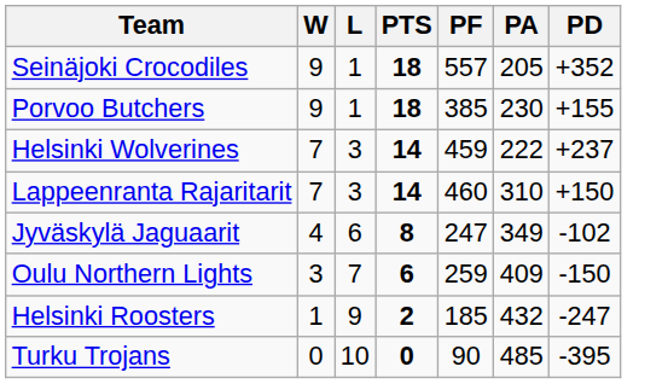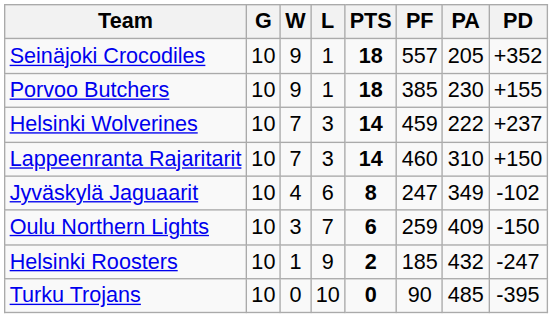+ column: G | 10 | 10 | 10 | 10 | 10 | 10 | 10 | 10
